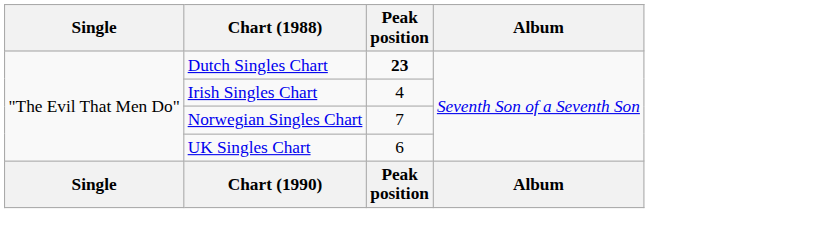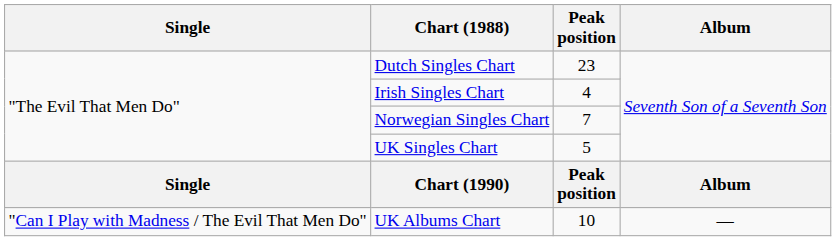Dutch Singles Chart | Peak position: bold -> normal
UK Singles Chart | Peak position: 6 -> 5
+ row: "Can I Play with Madness / The Evil That Men Do" | UK Albums Chart | 10 | —
